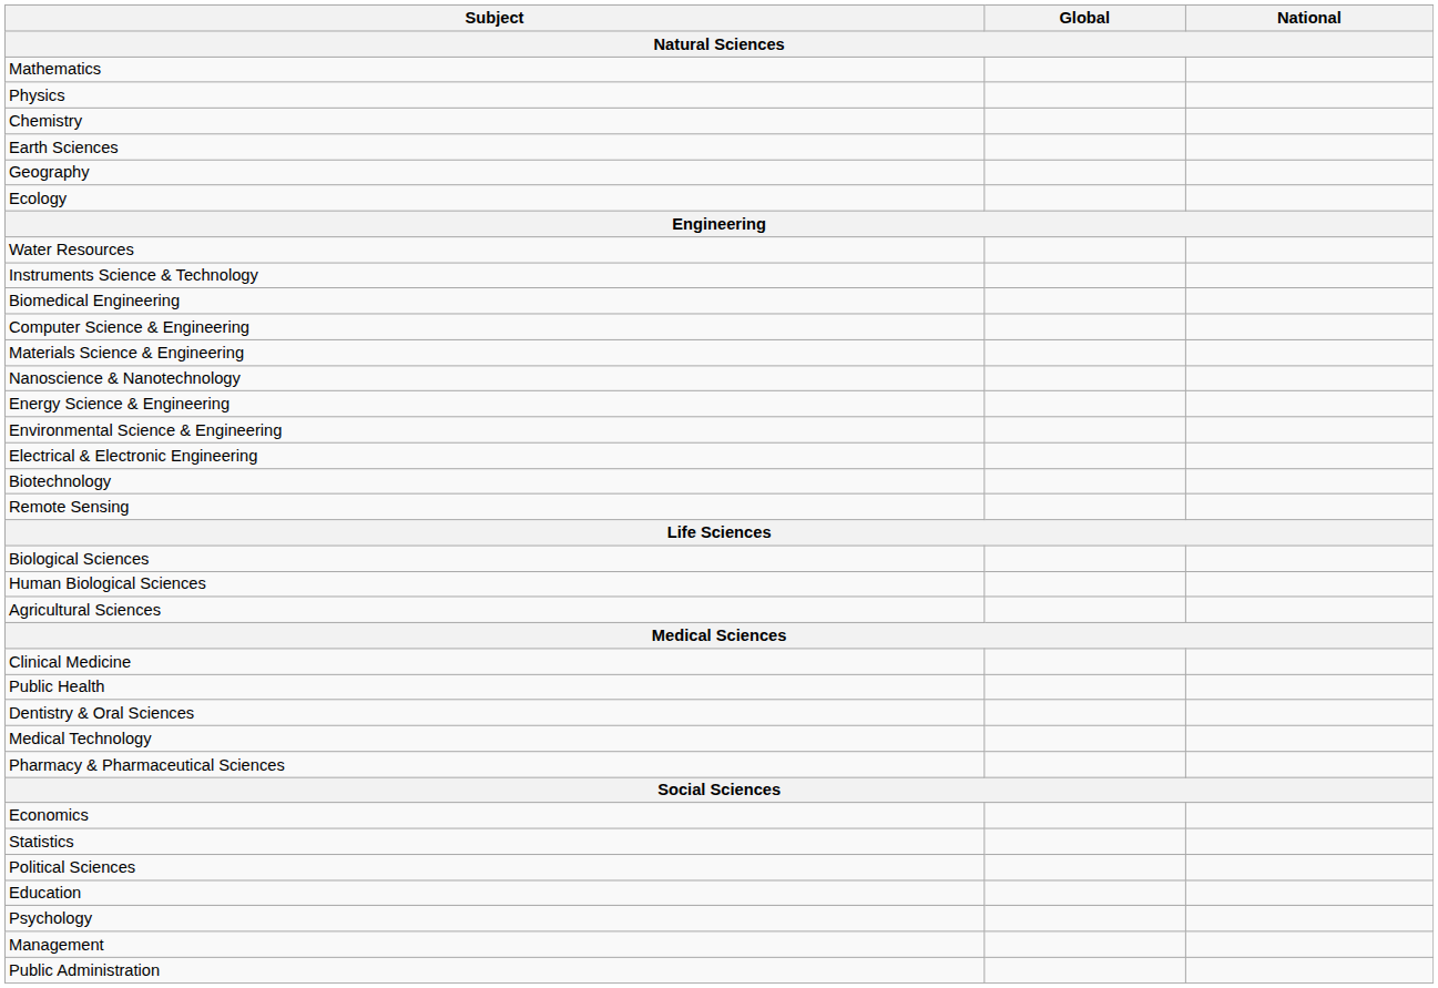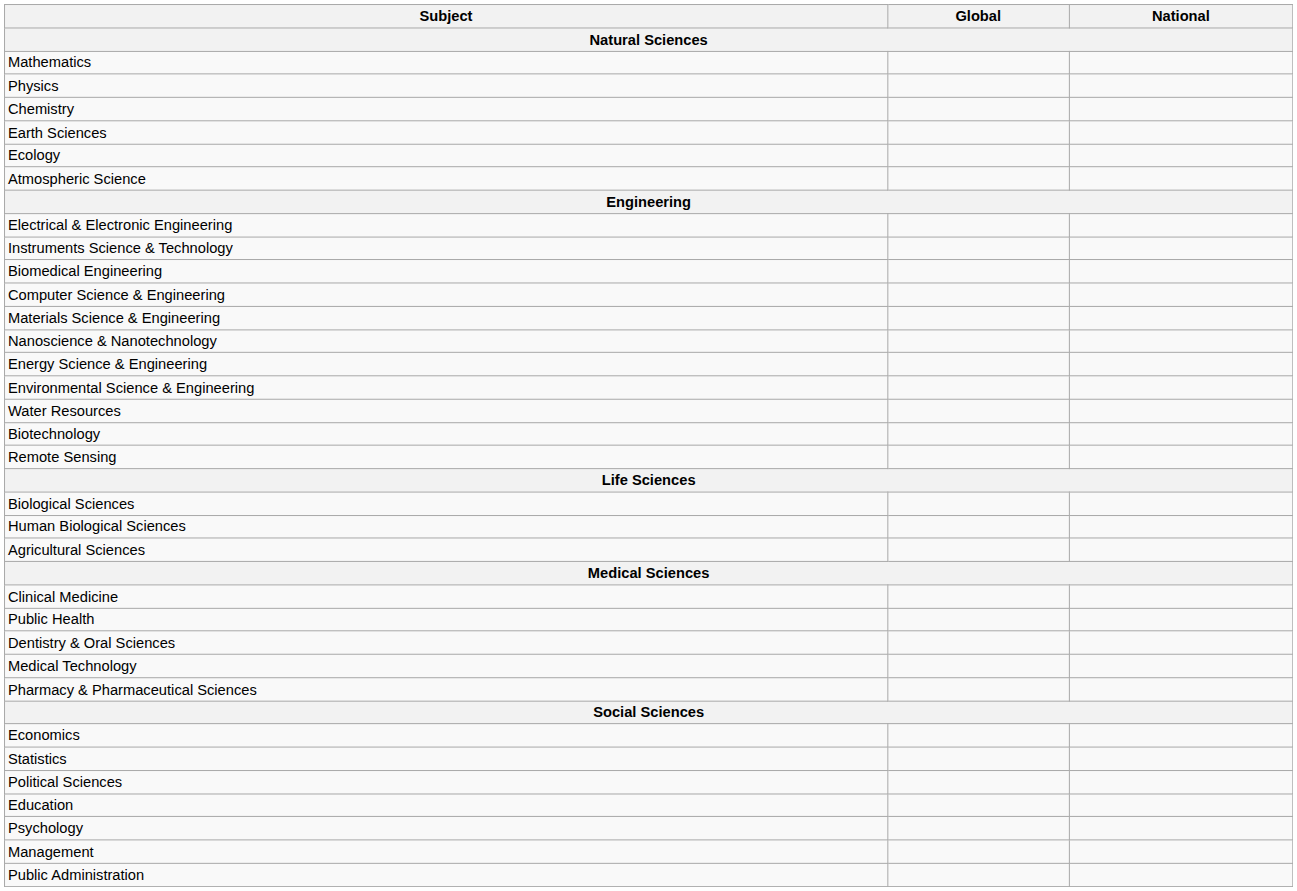- row: Geography
+ row: Atmospheric Science
rows swapped: Electrical & Electronic Engineering <-> Water Resources
